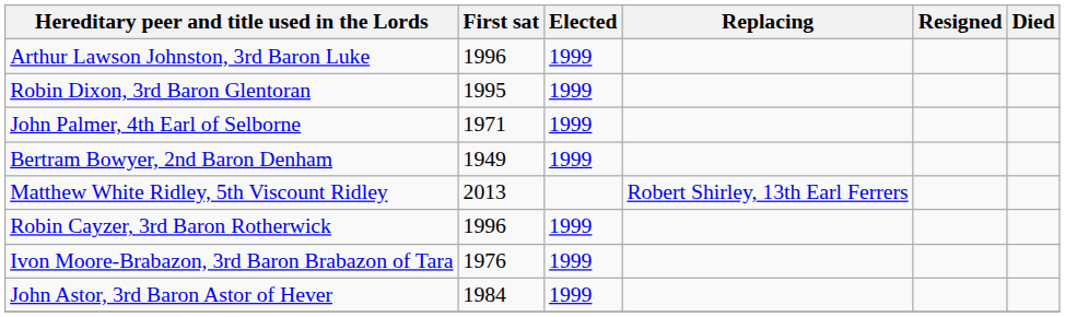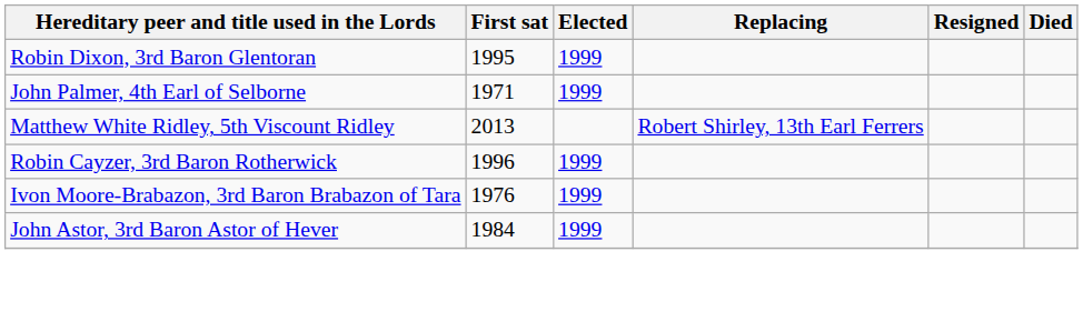- row: Arthur Lawson Johnston, 3rd Baron Luke | 1996 | 1999
- row: Bertram Bowyer, 2nd Baron Denham | 1949 | 1999
